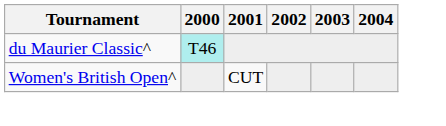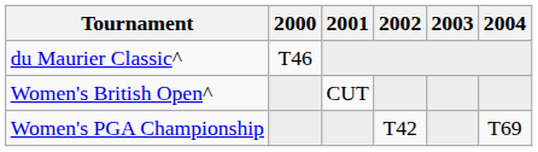du Maurier Classic^ | 2000: paleturquoise background -> no background
+ row: Women's PGA Championship | T42 | T69
